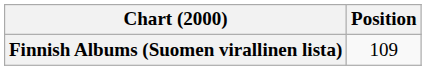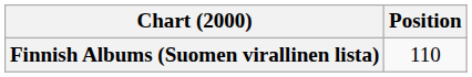Finnish Albums (Suomen virallinen lista) | Position: 109 -> 110
